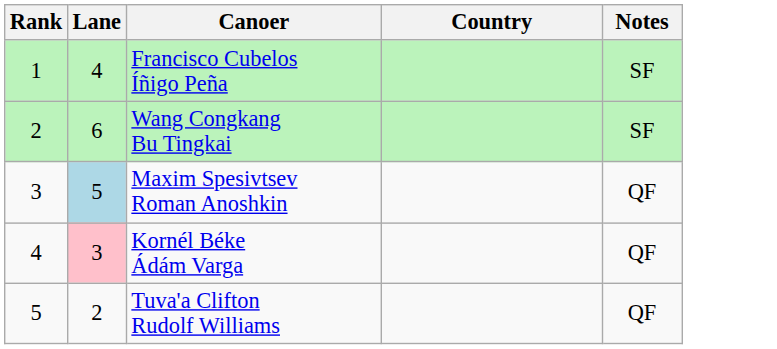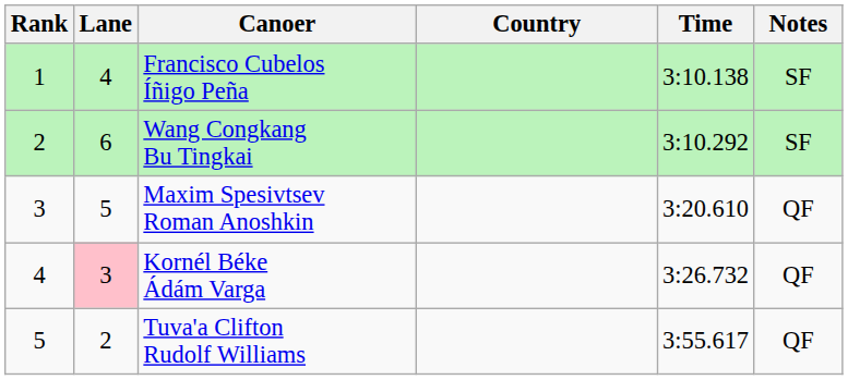+ column: Time | 3:10.138 | 3:10.292 | 3:20.610 | 3:26.732 | 3:55.617
Maxim Spesivtsev Roman Anoshkin | Lane: lightblue background -> no background
